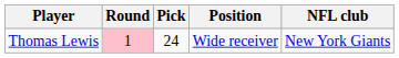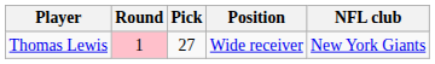Thomas Lewis | Pick: 24 -> 27
